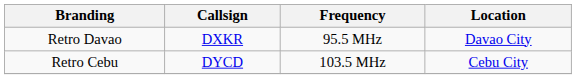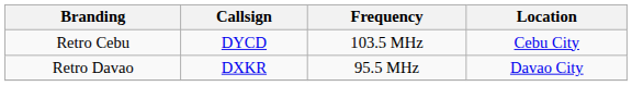rows swapped: Retro Davao <-> Retro Cebu
